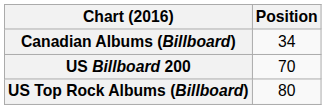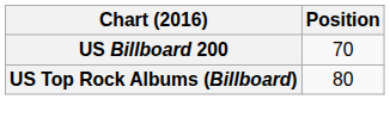- row: Canadian Albums (Billboard) | 34
